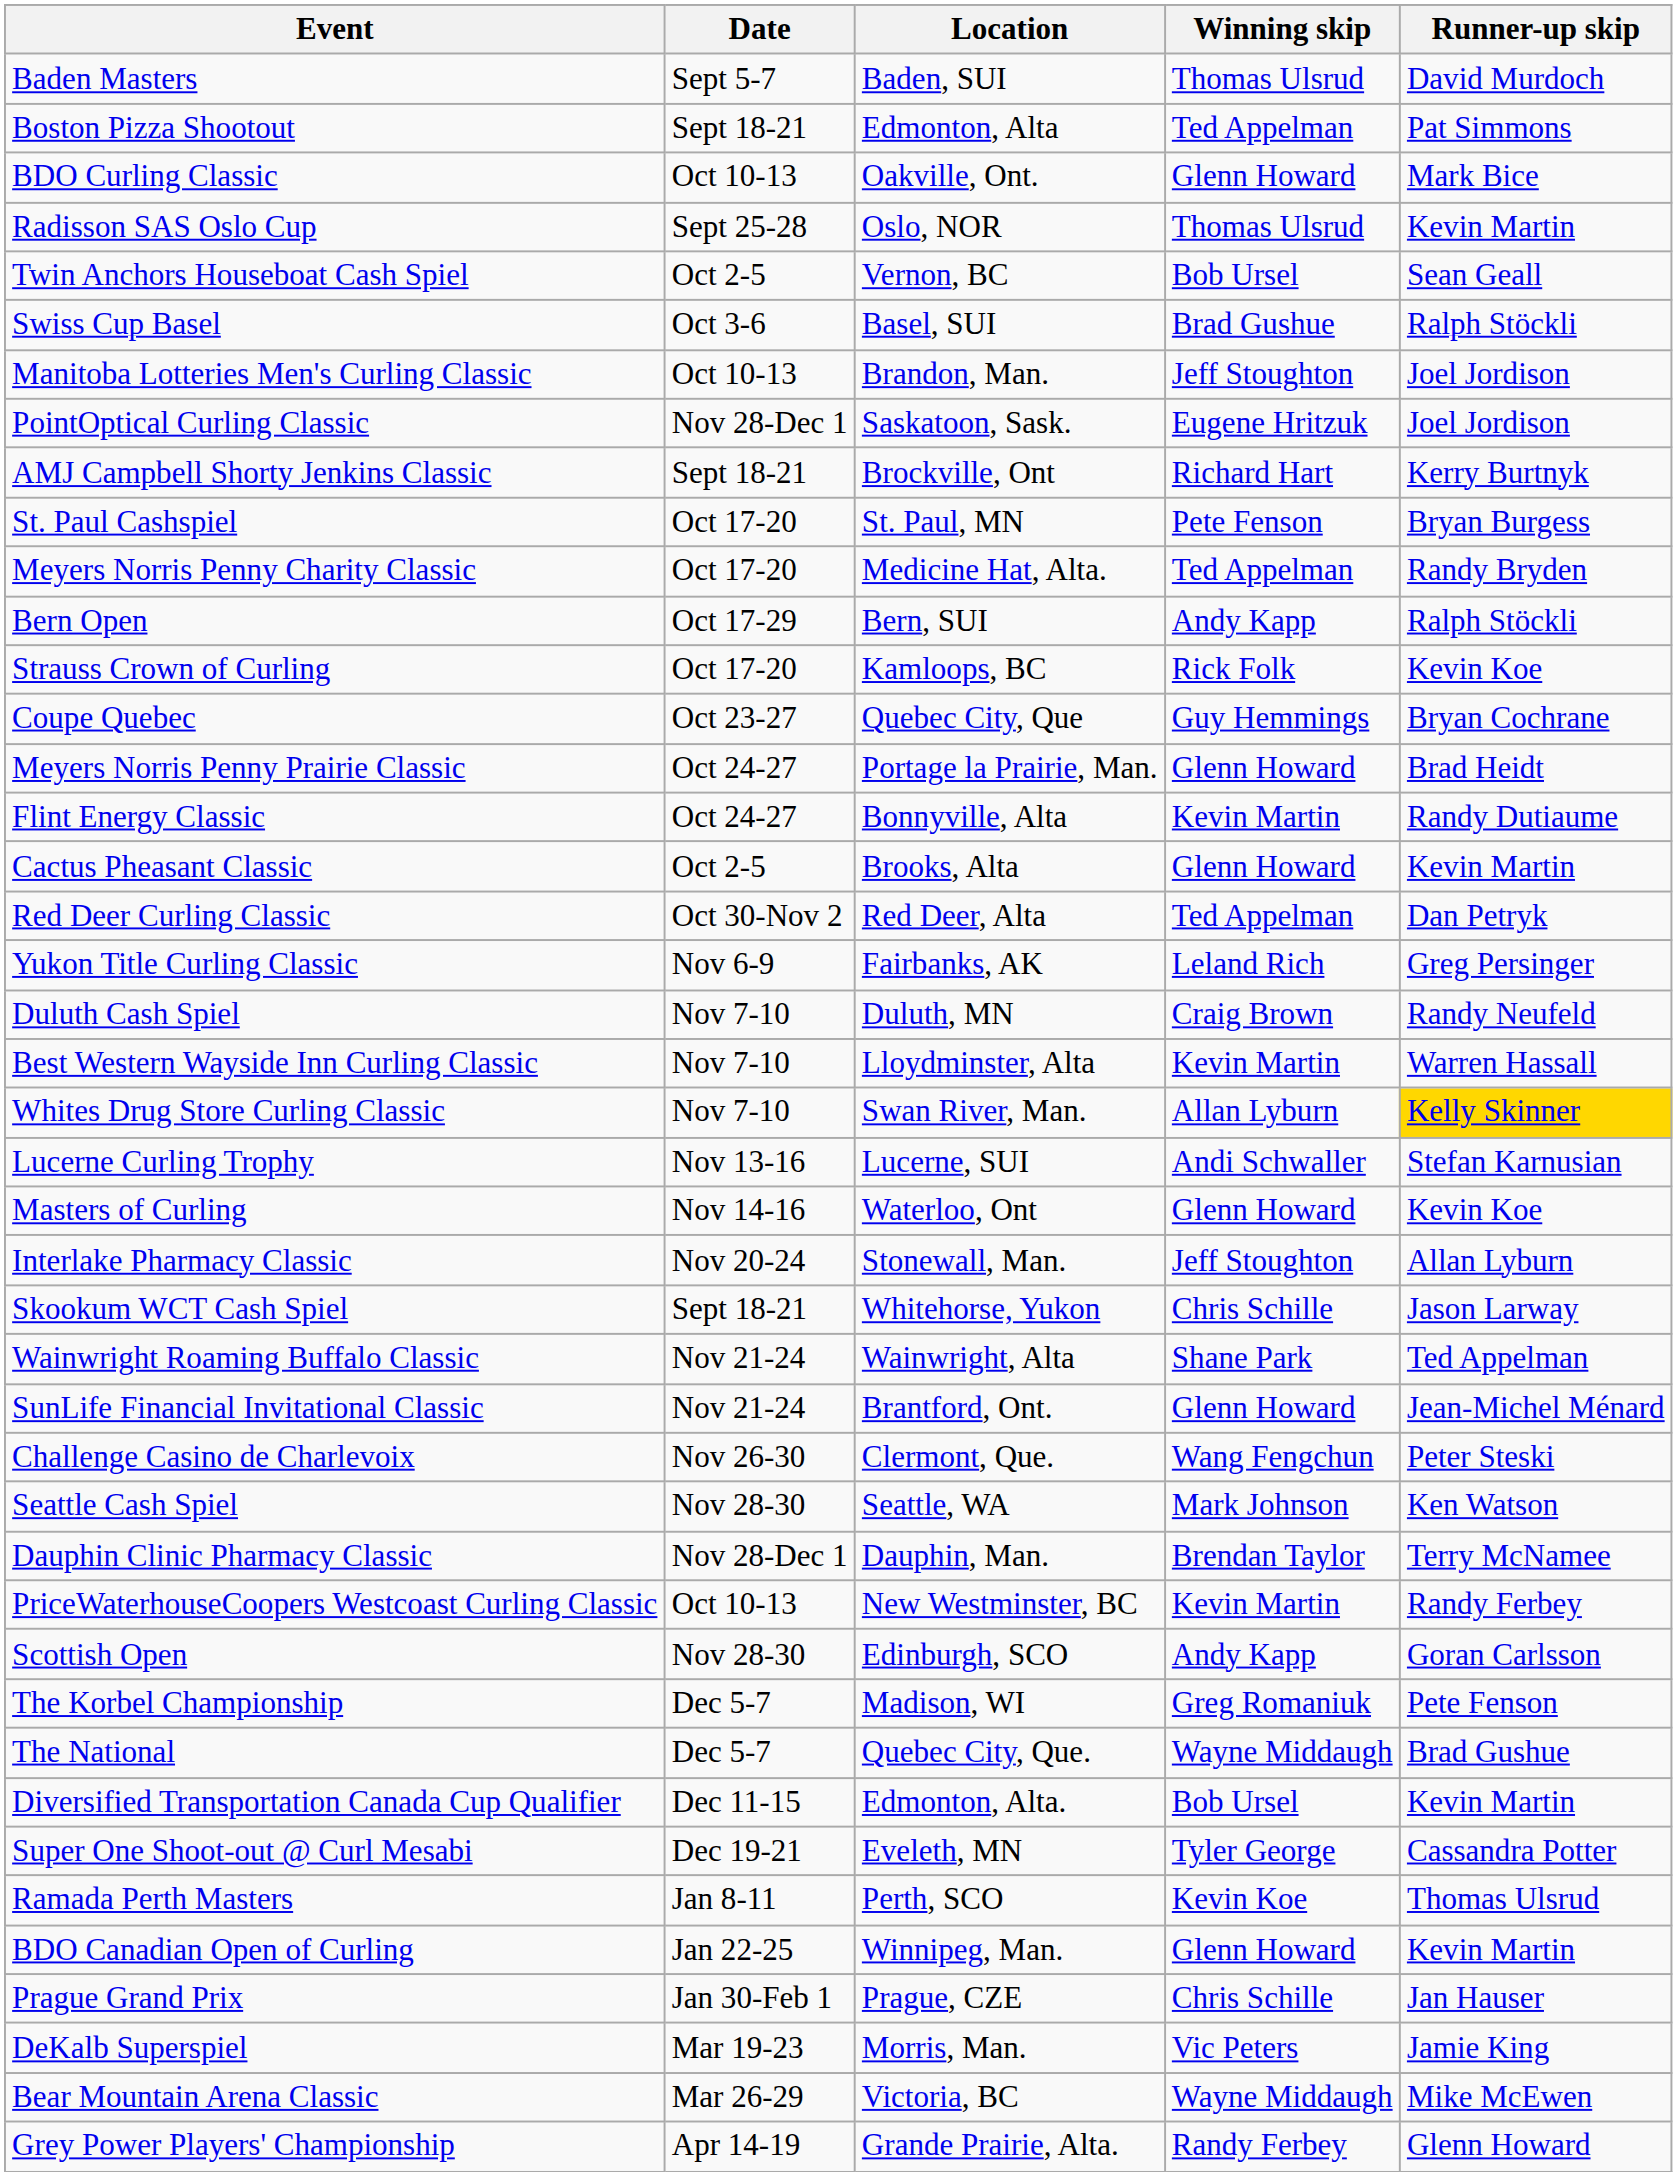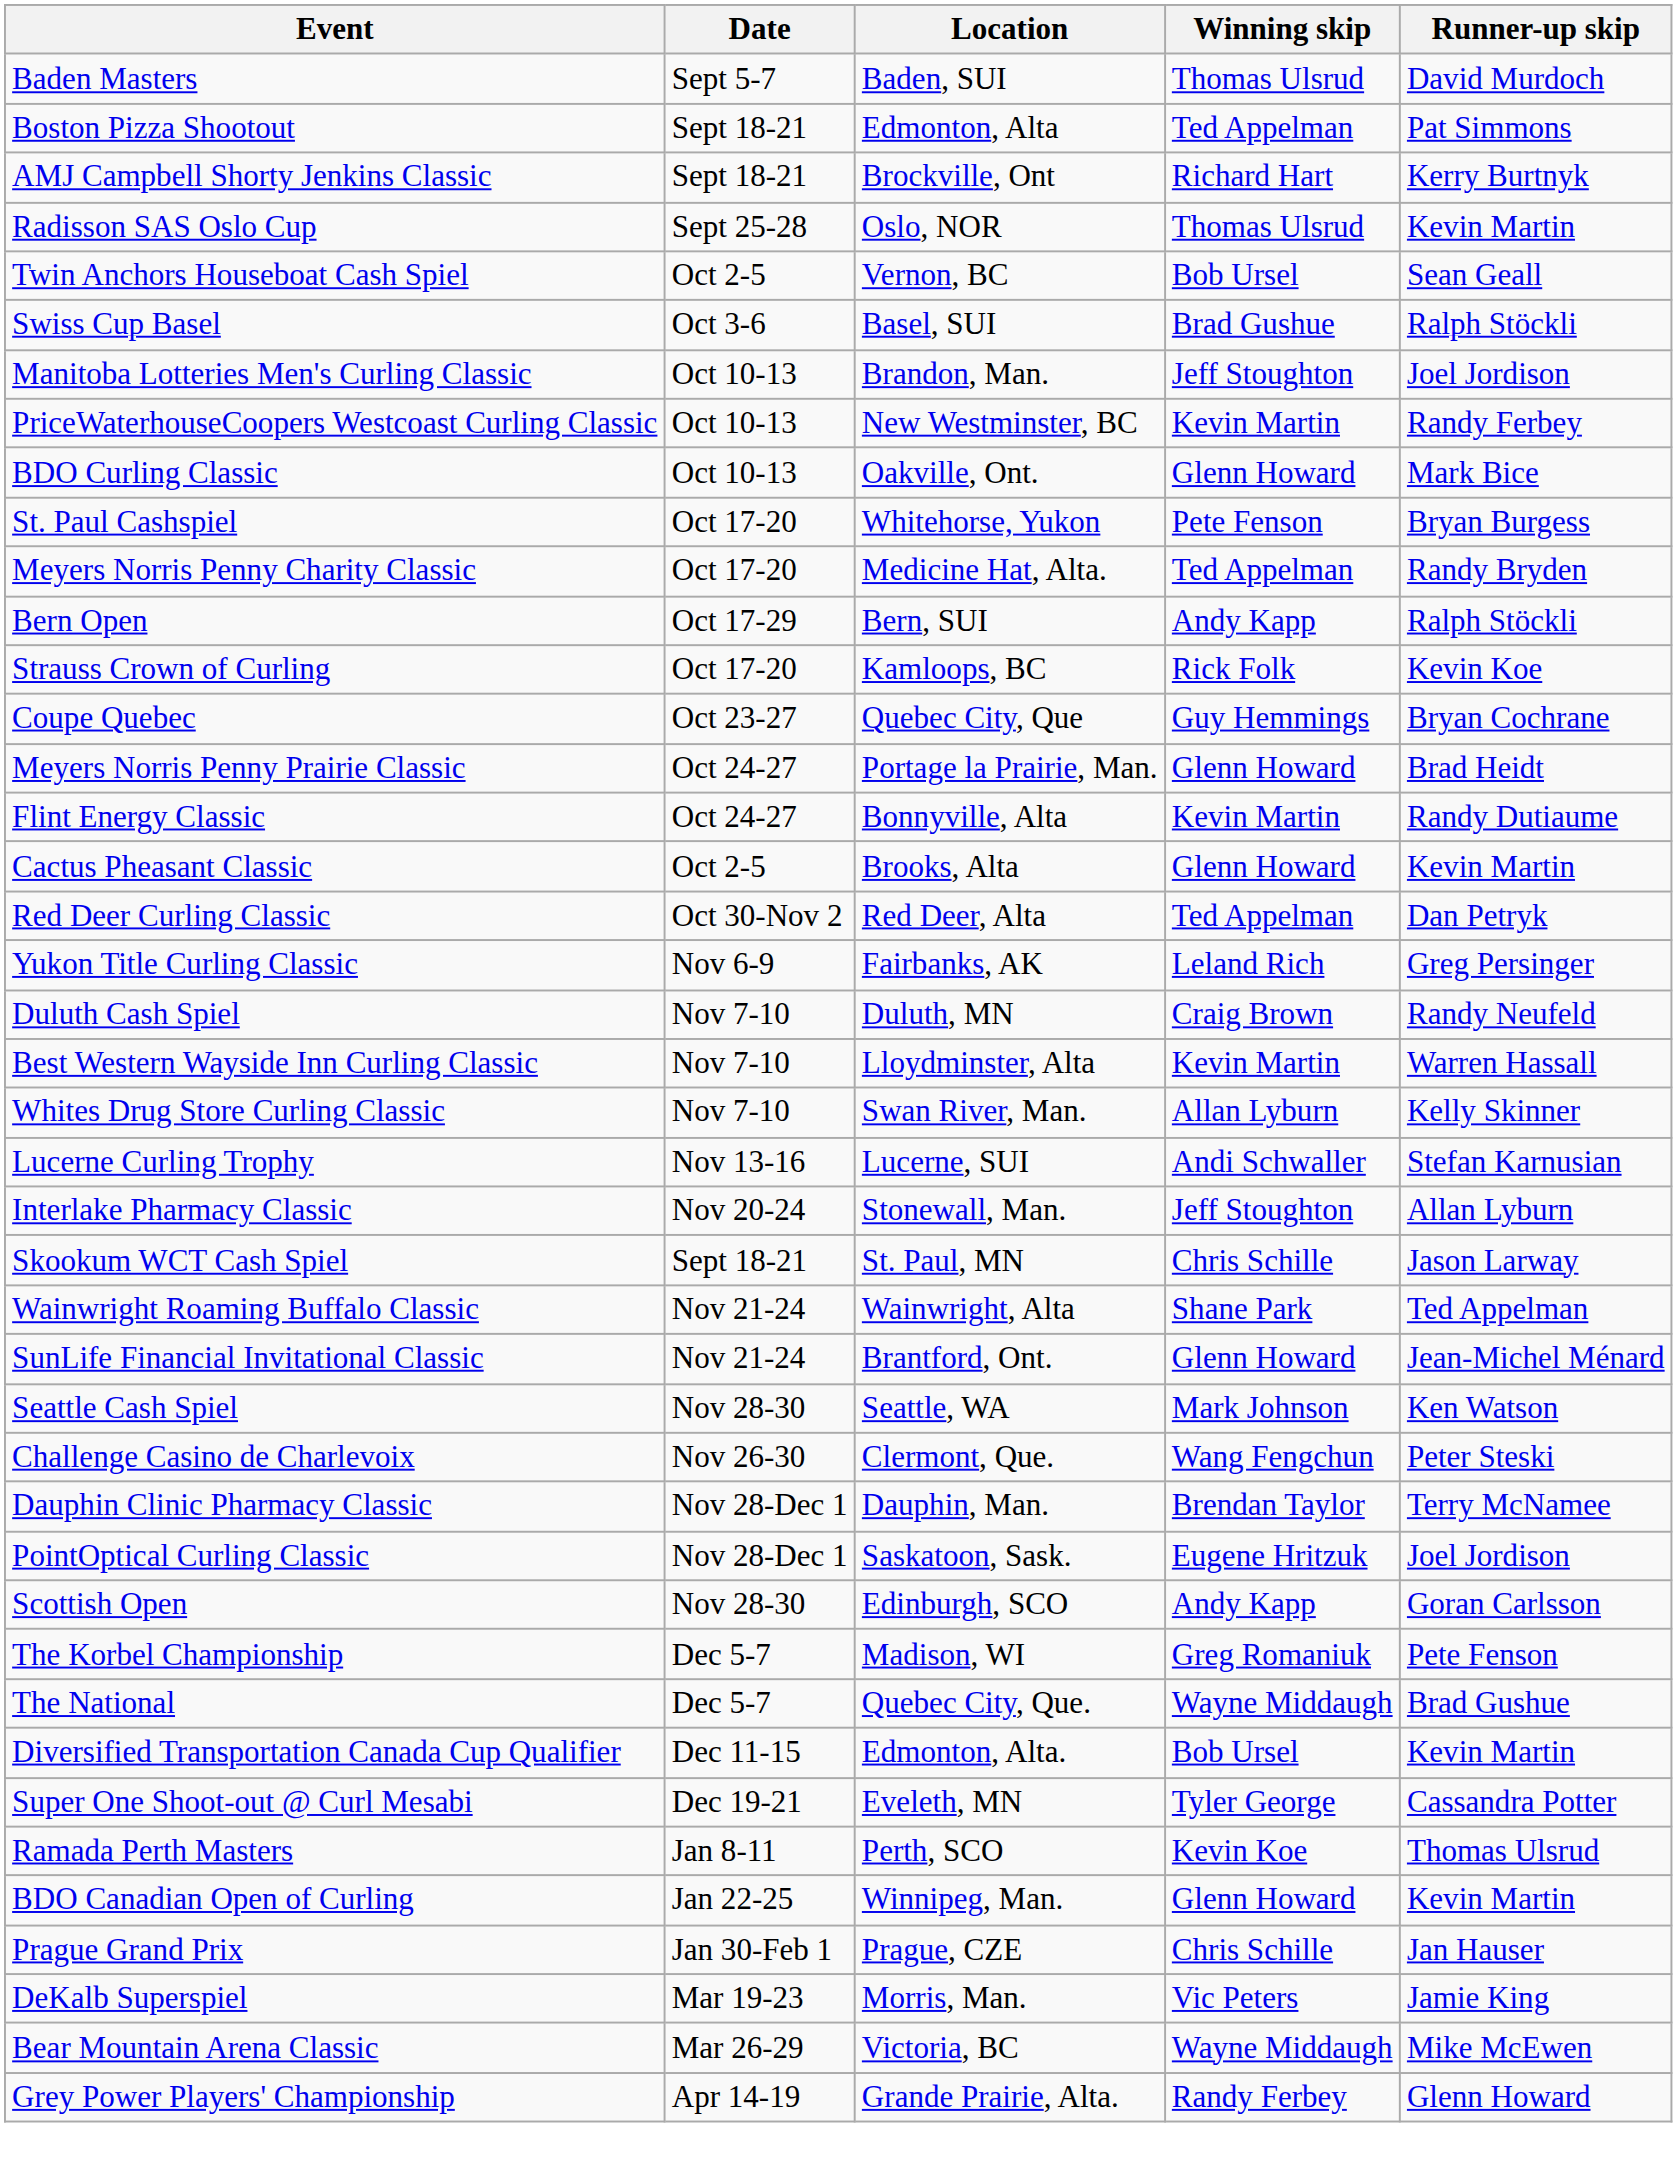rows swapped: AMJ Campbell Shorty Jenkins Classic <-> BDO Curling Classic
rows swapped: PriceWaterhouseCoopers Westcoast Curling Classic <-> PointOptical Curling Classic
St. Paul Cashspiel | Location: St. Paul, MN -> Whitehorse, Yukon
Whites Drug Store Curling Classic | Runner-up skip: gold background -> no background
- row: Masters of Curling | Nov 14-16 | Waterloo, Ont | Glenn Howard | Kevin Koe
Skookum WCT Cash Spiel | Location: Whitehorse, Yukon -> St. Paul, MN
rows swapped: Challenge Casino de Charlevoix <-> Seattle Cash Spiel
